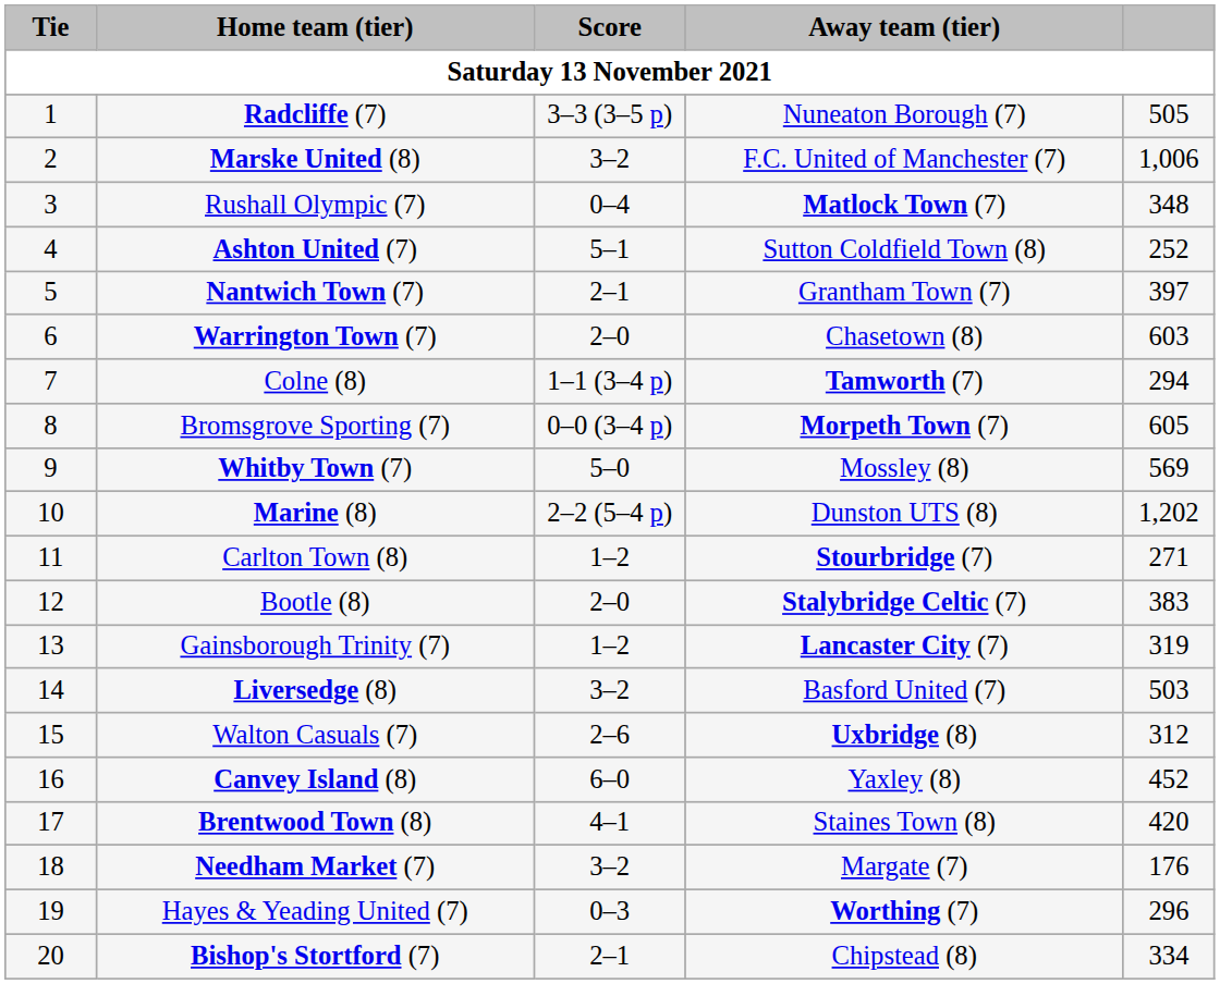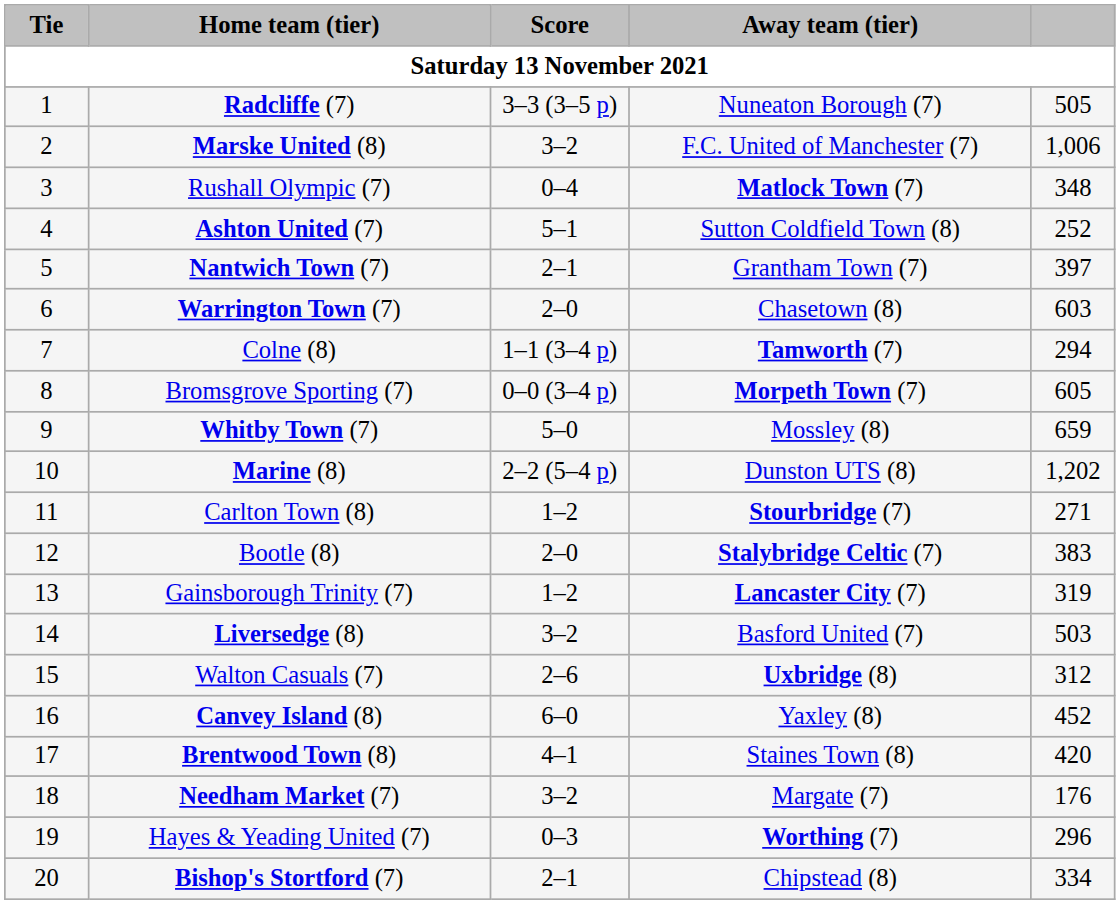Whitby Town (7) | column 5: 569 -> 659
